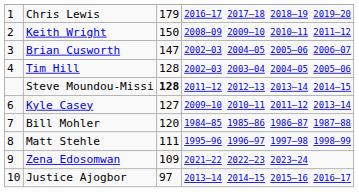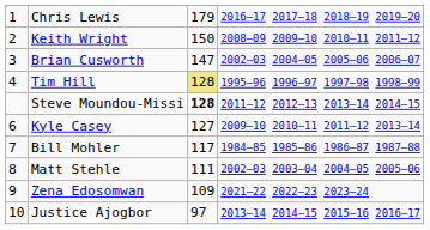Tim Hill | column 3: no background -> khaki background
Tim Hill | column 4: 2002–03 2003–04 2004–05 2005–06 -> 1995–96 1996–97 1997–98 1998–99
Bill Mohler | column 3: 120 -> 117
Matt Stehle | column 4: 1995–96 1996–97 1997–98 1998–99 -> 2002–03 2003–04 2004–05 2005–06
